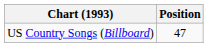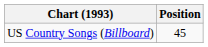US Country Songs (Billboard) | Position: 47 -> 45
